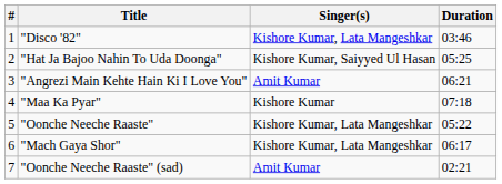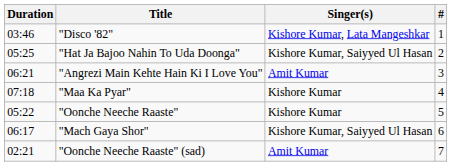columns swapped: # <-> Duration
"Oonche Neeche Raaste" | Singer(s): Kishore Kumar, Lata Mangeshkar -> Kishore Kumar
"Mach Gaya Shor" | Singer(s): Kishore Kumar, Lata Mangeshkar -> Kishore Kumar, Saiyyed Ul Hasan
